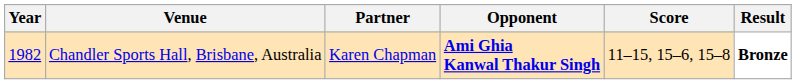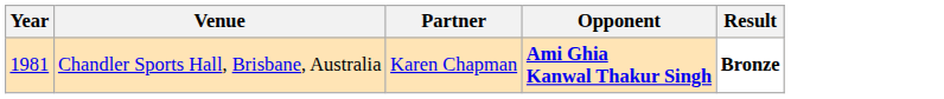- column: Score | 11–15, 15–6, 15–8
Chandler Sports Hall, Brisbane, Australia | Year: 1982 -> 1981
